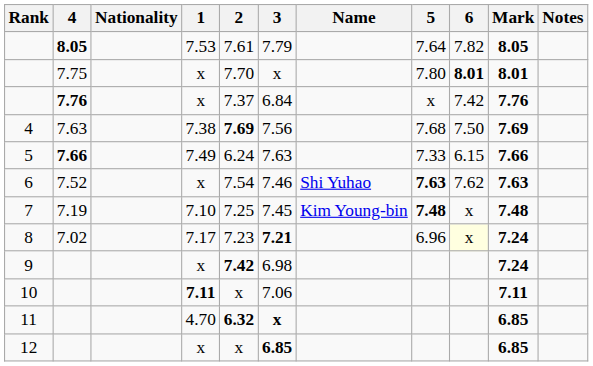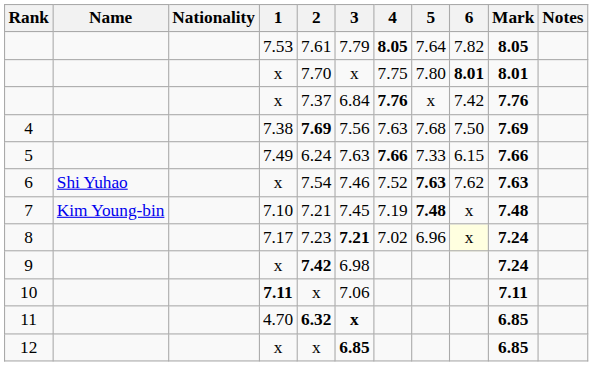columns swapped: Name <-> 4
7 | 2: 7.25 -> 7.21
